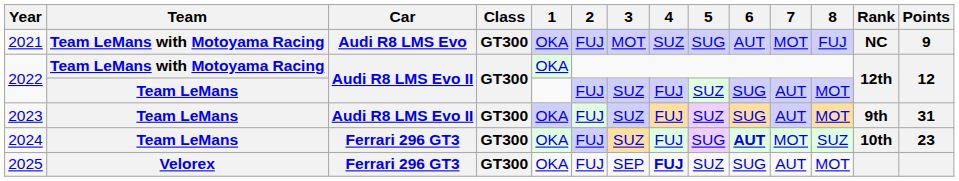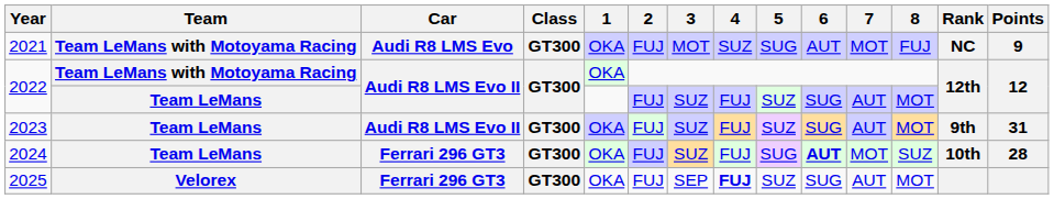2024 | Points: 23 -> 28
